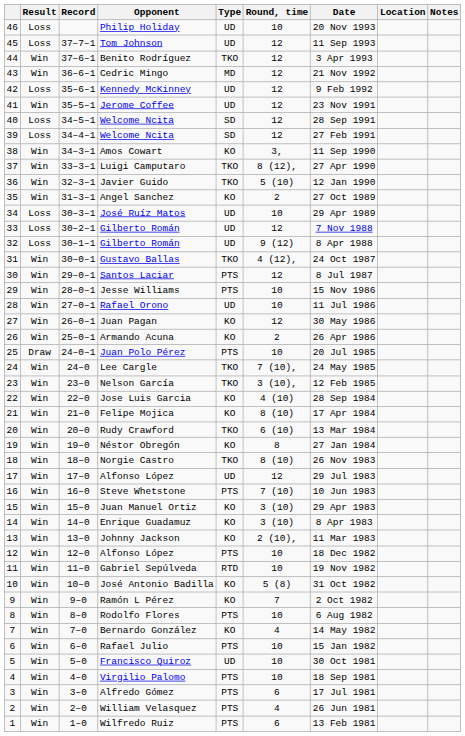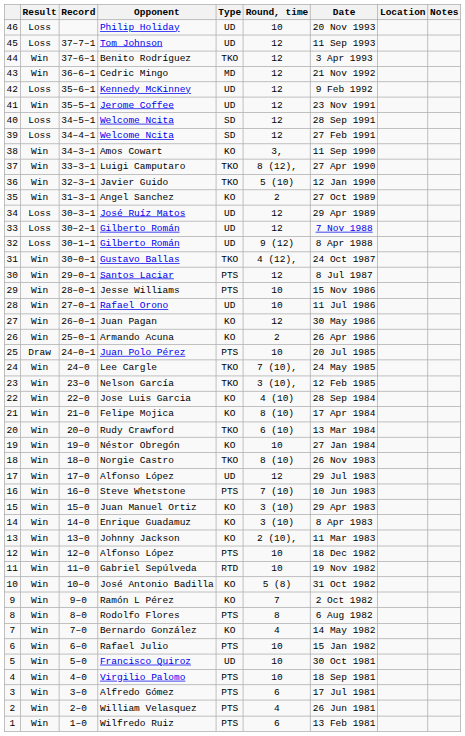José Ruíz Matos | Round, time: 10 -> 12
Néstor Obregón | Round, time: 8 -> 10
Rodolfo Flores | Round, time: 10 -> 8
